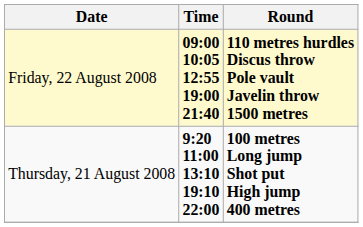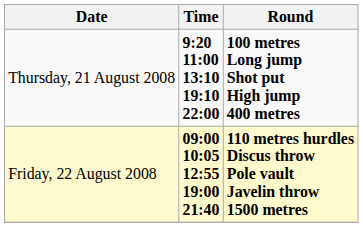rows swapped: Thursday, 21 August 2008 <-> Friday, 22 August 2008
